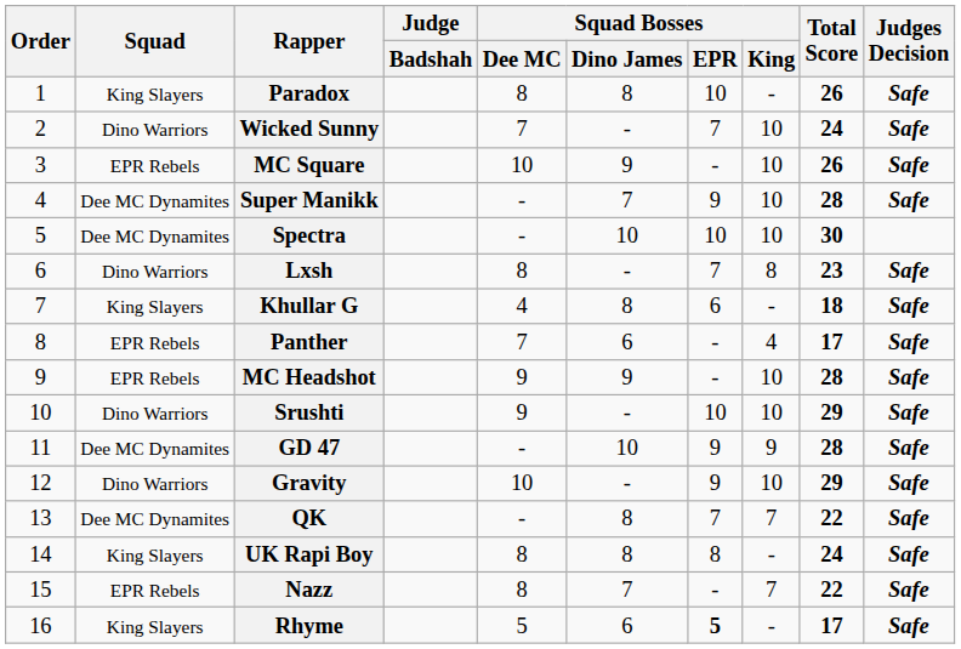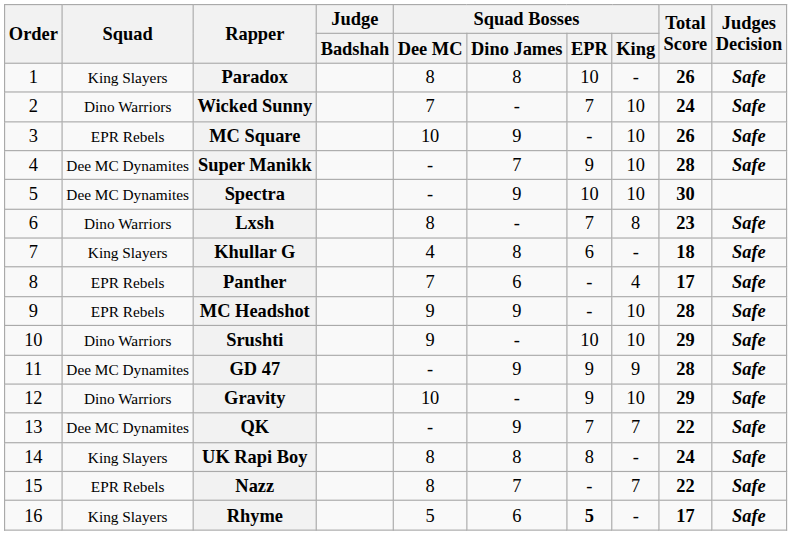Spectra | Squad Bosses / Dino James: 10 -> 9
GD 47 | Squad Bosses / Dino James: 10 -> 9
QK | Squad Bosses / Dino James: 8 -> 9
